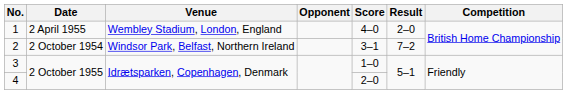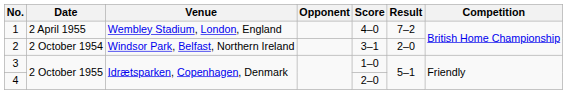1 | Result: 2–0 -> 7–2
2 | Result: 7–2 -> 2–0
